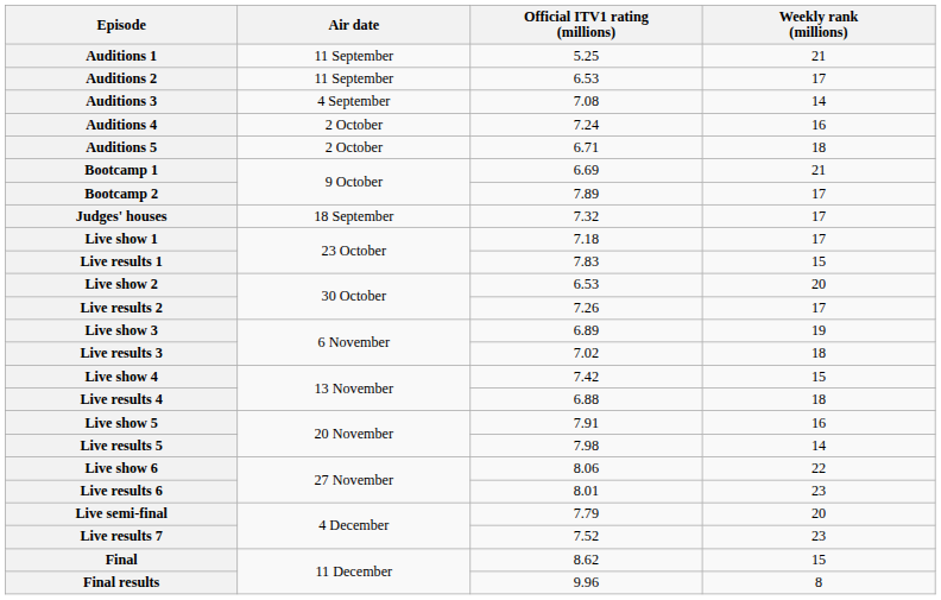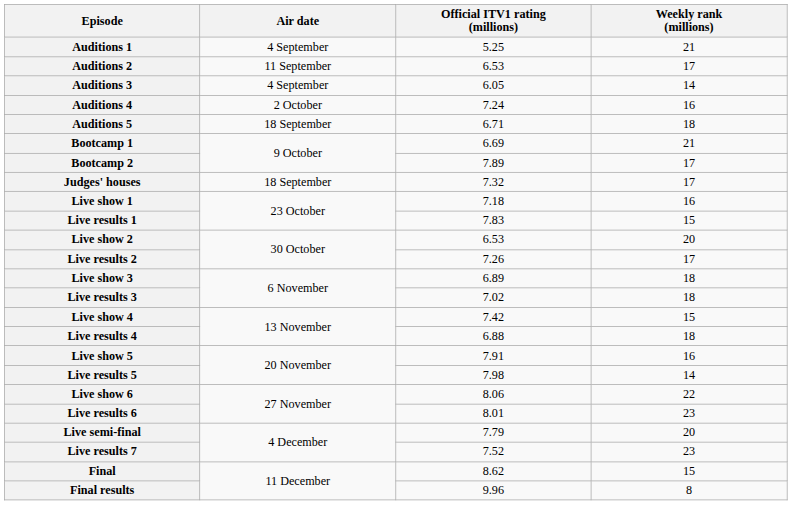Auditions 1 | Air date: 11 September -> 4 September
Auditions 3 | Official ITV1 rating (millions): 7.08 -> 6.05
Auditions 5 | Air date: 2 October -> 18 September
Live show 1 | Weekly rank (millions): 17 -> 16
Live show 3 | Weekly rank (millions): 19 -> 18
